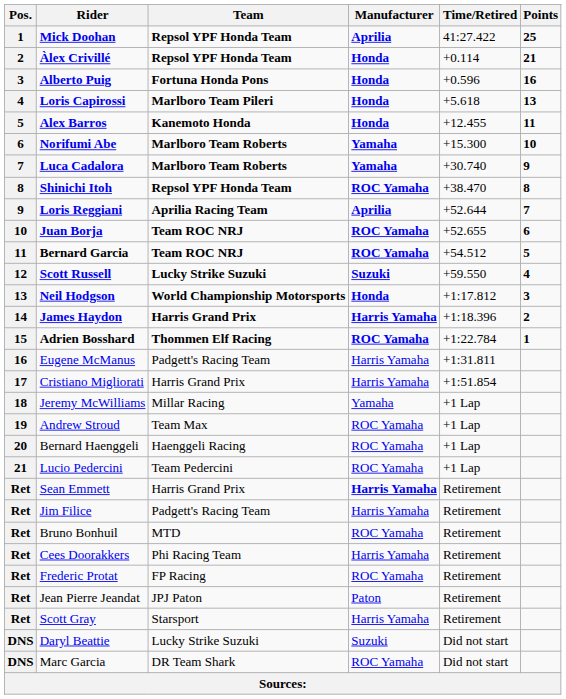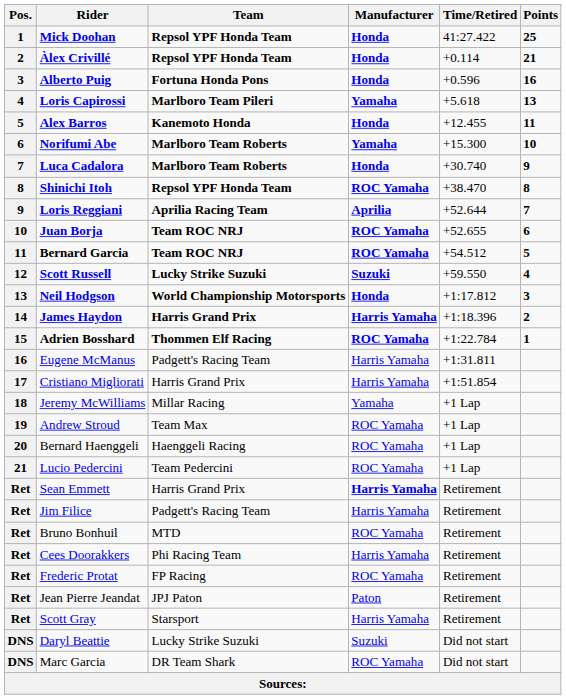Mick Doohan | Manufacturer: Aprilia -> Honda
Loris Capirossi | Manufacturer: Honda -> Yamaha
Luca Cadalora | Manufacturer: Yamaha -> Honda
